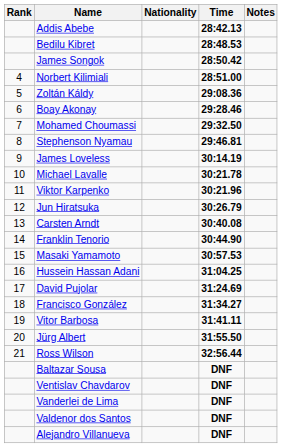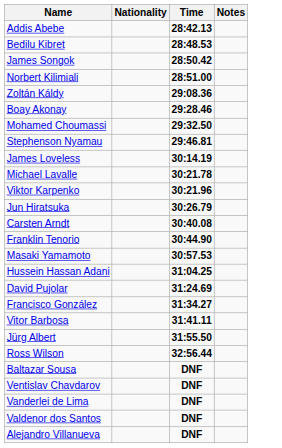- column: Rank | 4 | 5 | 6 | 7 | 8 | 9 | 10 | 11 | 12 | 13 | 14 | 15 | 16 | 17 | 18 | 19 | 20 | 21
